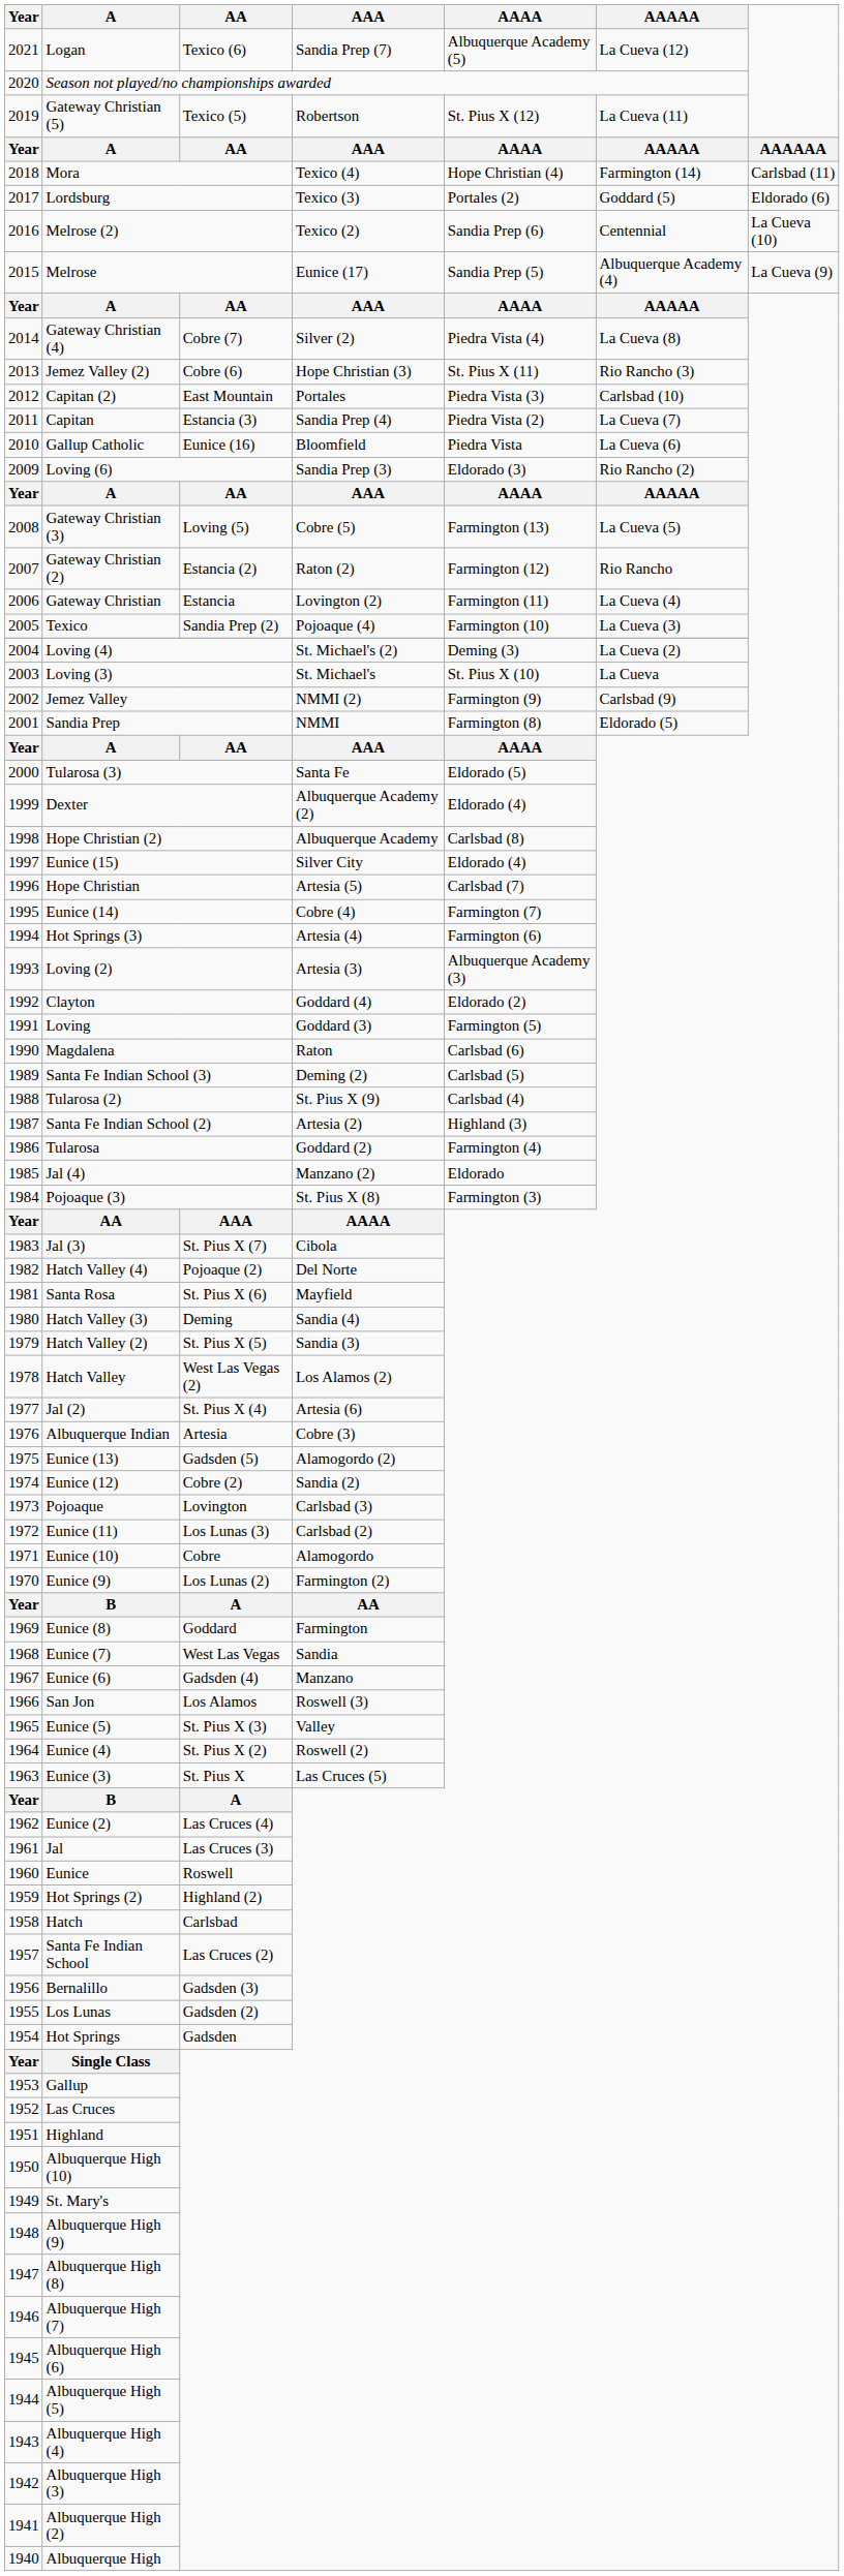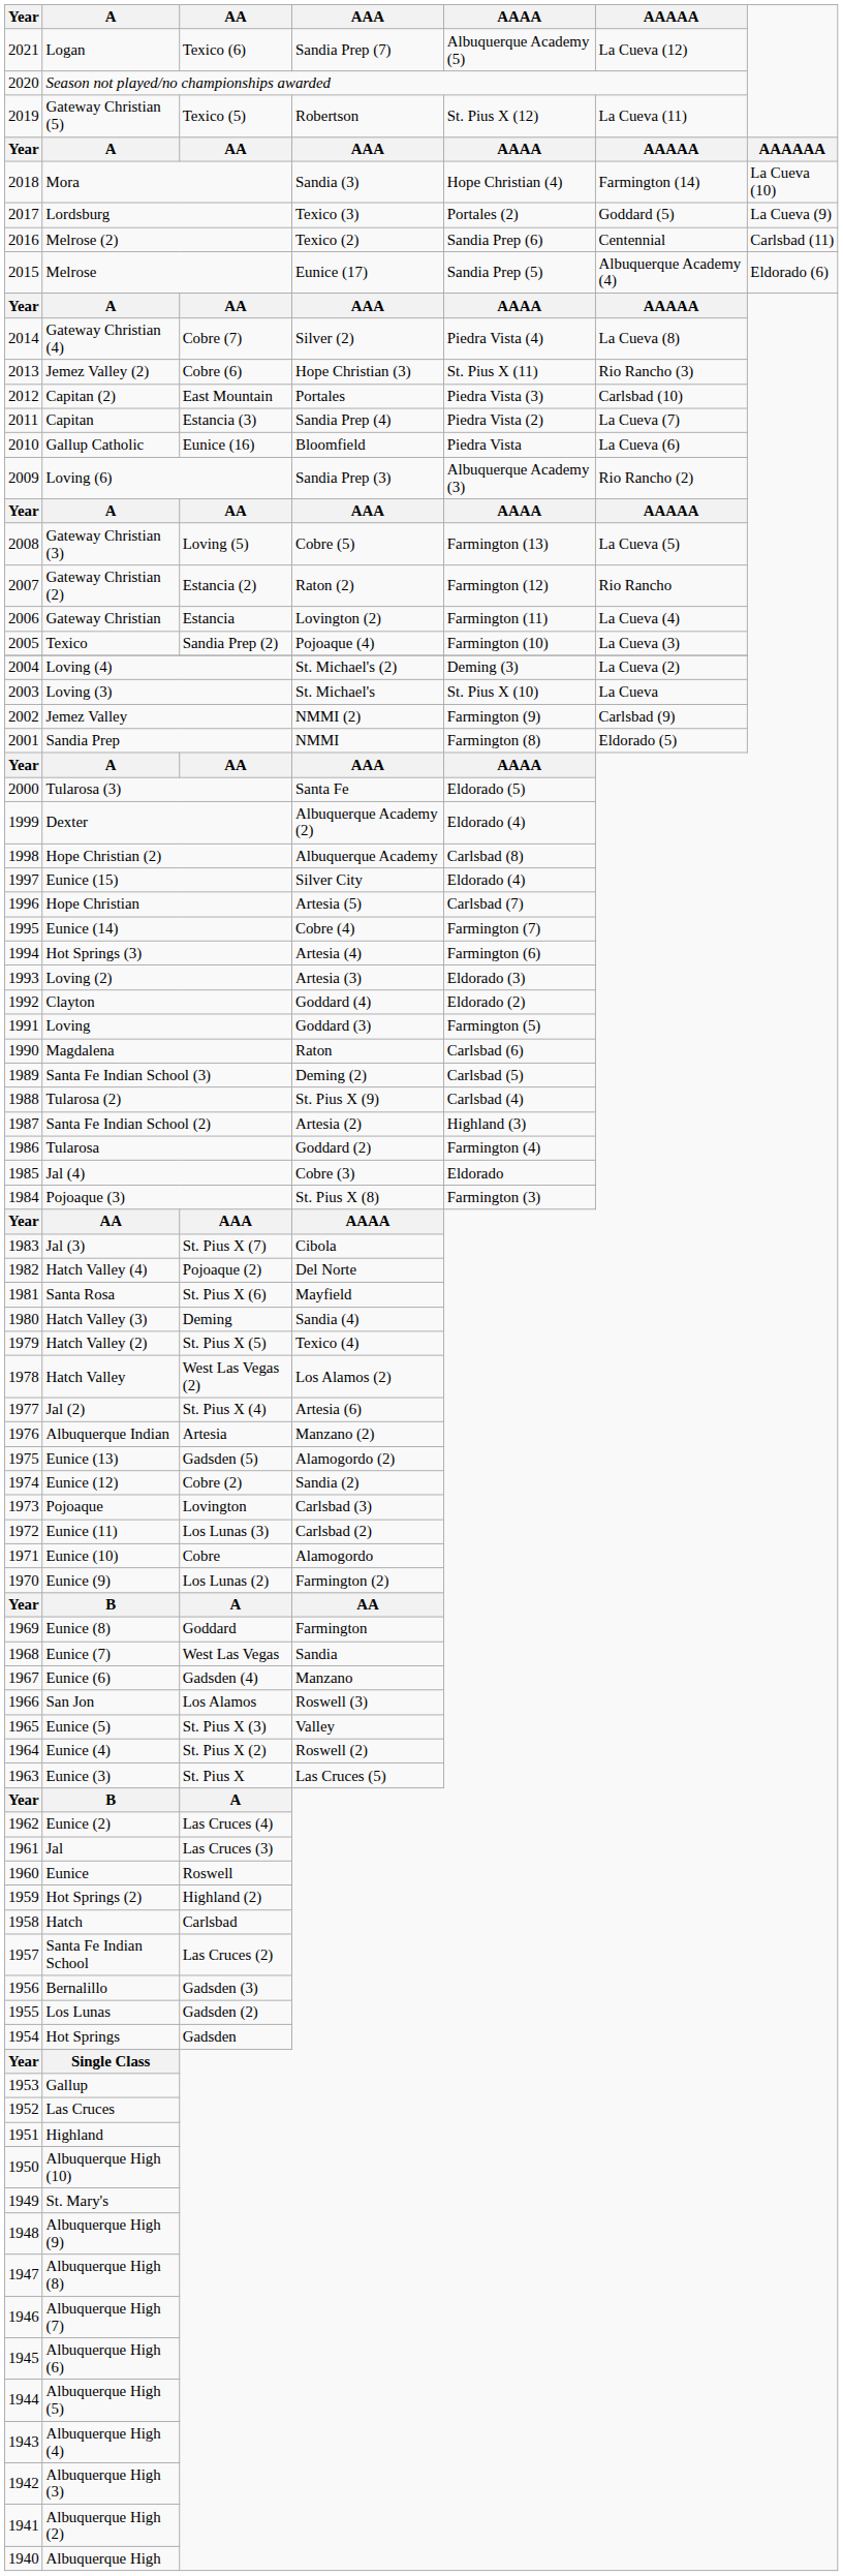Mora | AAA: Texico (4) -> Sandia (3)
Mora | column 7: Carlsbad (11) -> La Cueva (10)
Lordsburg | column 7: Eldorado (6) -> La Cueva (9)
Melrose (2) | column 7: La Cueva (10) -> Carlsbad (11)
Melrose | column 7: La Cueva (9) -> Eldorado (6)
Loving (6) | AAAA: Eldorado (3) -> Albuquerque Academy (3)
Loving (2) | AAAA: Albuquerque Academy (3) -> Eldorado (3)
Jal (4) | AAA: Manzano (2) -> Cobre (3)
Hatch Valley (2) | AAA: Sandia (3) -> Texico (4)
Albuquerque Indian | AAA: Cobre (3) -> Manzano (2)
